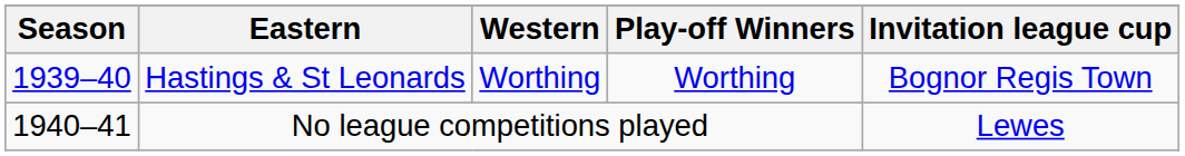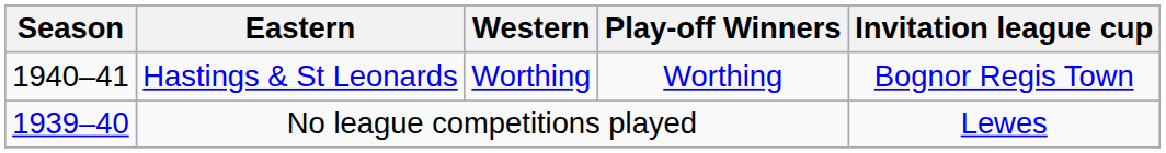Hastings & St Leonards | Season: 1939–40 -> 1940–41
No league competitions played | Season: 1940–41 -> 1939–40
